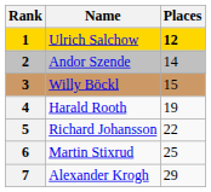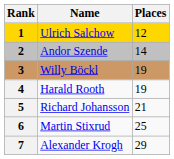Ulrich Salchow | Places: bold -> normal
Willy Böckl | Places: 15 -> 19
Richard Johansson | Places: 22 -> 21
